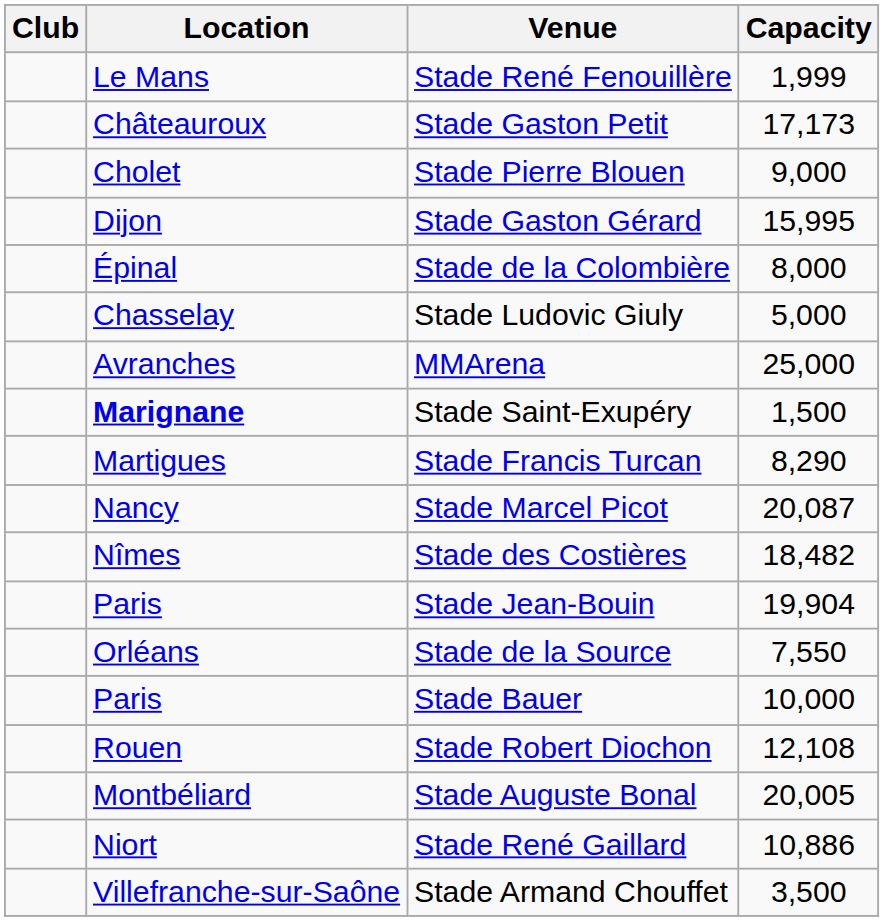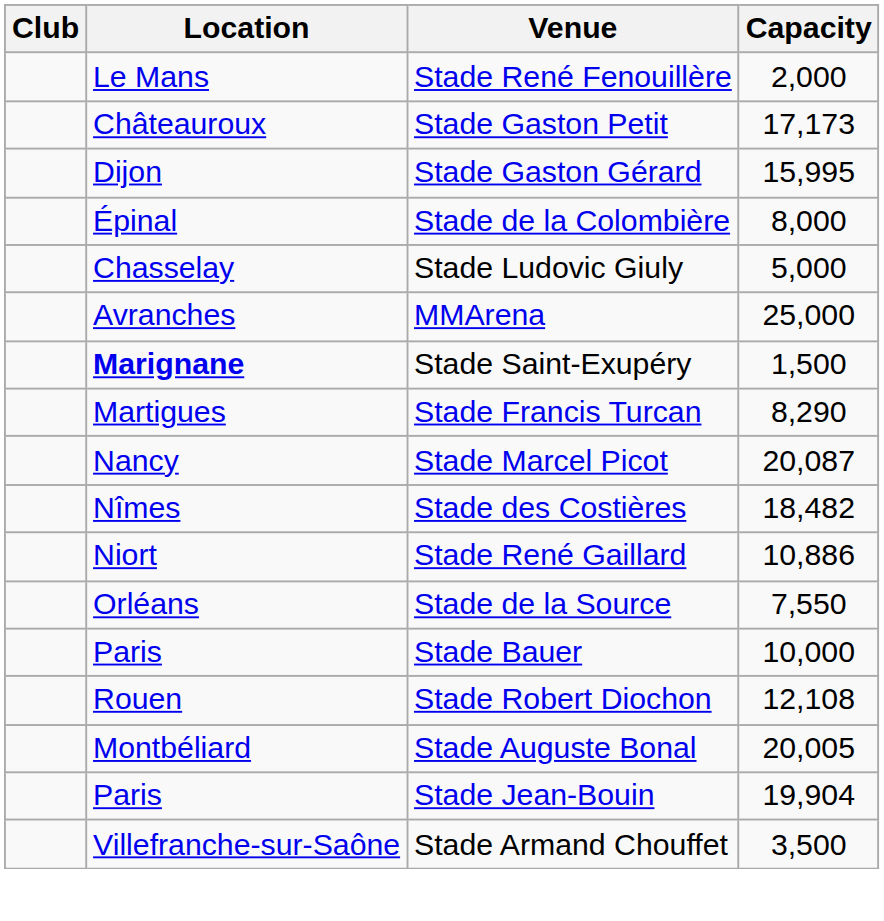Stade René Fenouillère | Capacity: 1,999 -> 2,000
- row: Cholet | Stade Pierre Blouen | 9,000
rows swapped: Stade René Gaillard <-> Stade Jean-Bouin
